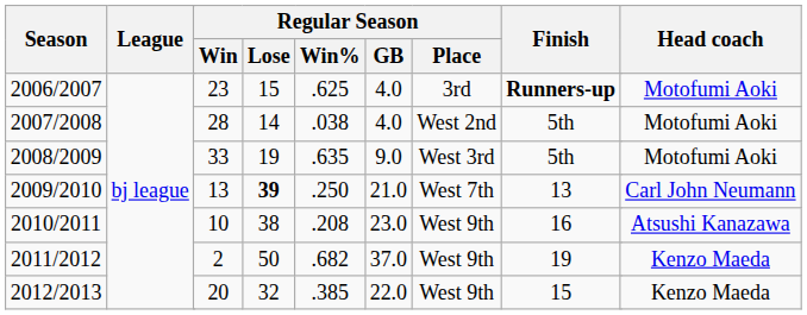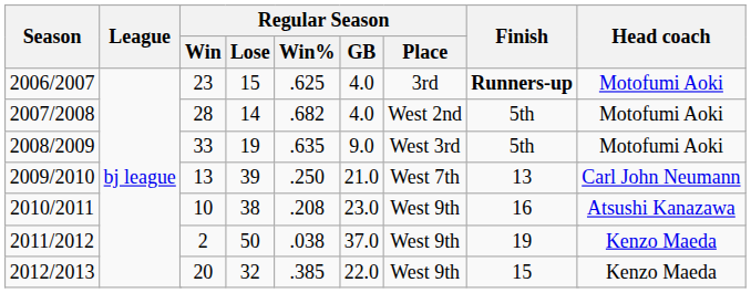2007/2008 | Regular Season / Win%: .038 -> .682
2009/2010 | Regular Season / Lose: bold -> normal
2011/2012 | Regular Season / Win%: .682 -> .038
